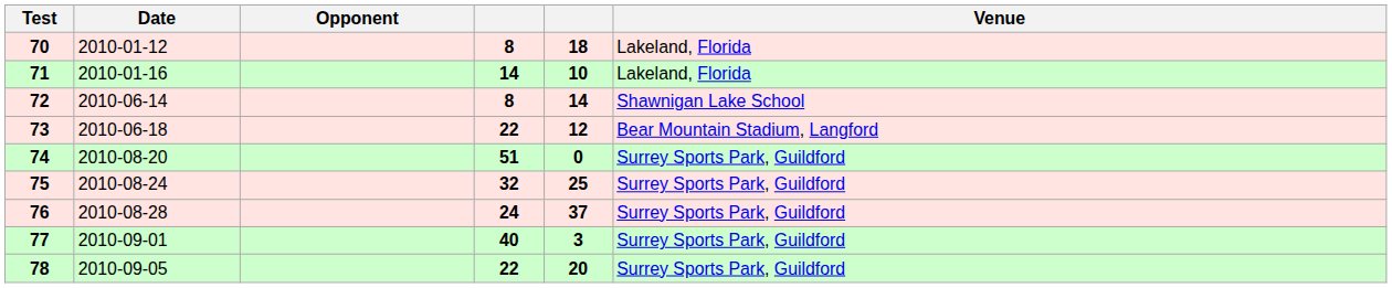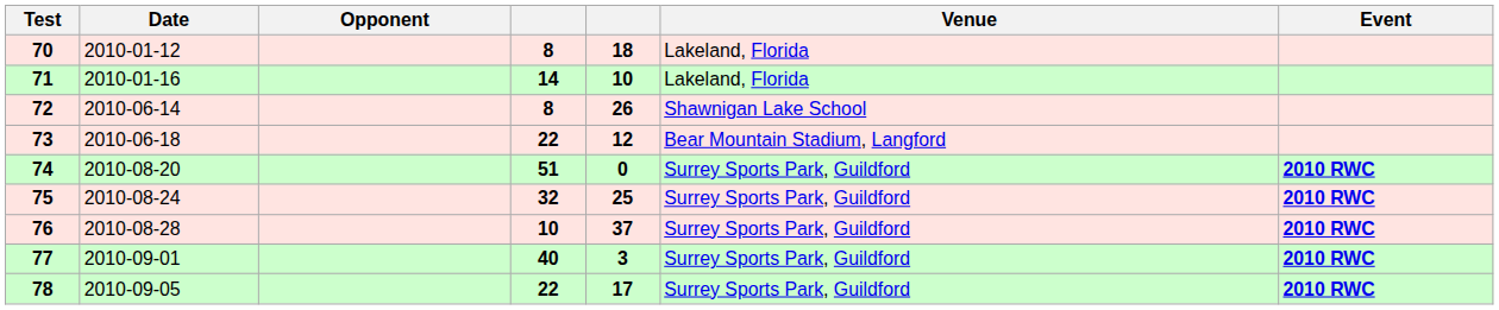+ column: Event | 2010 RWC | 2010 RWC | 2010 RWC | 2010 RWC | 2010 RWC
72 | column 5: 14 -> 26
76 | column 4: 24 -> 10
78 | column 5: 20 -> 17
